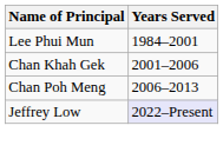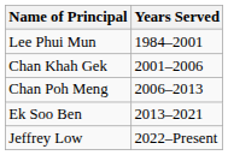+ row: Ek Soo Ben | 2013–2021
Jeffrey Low | Years Served: lavender background -> no background
